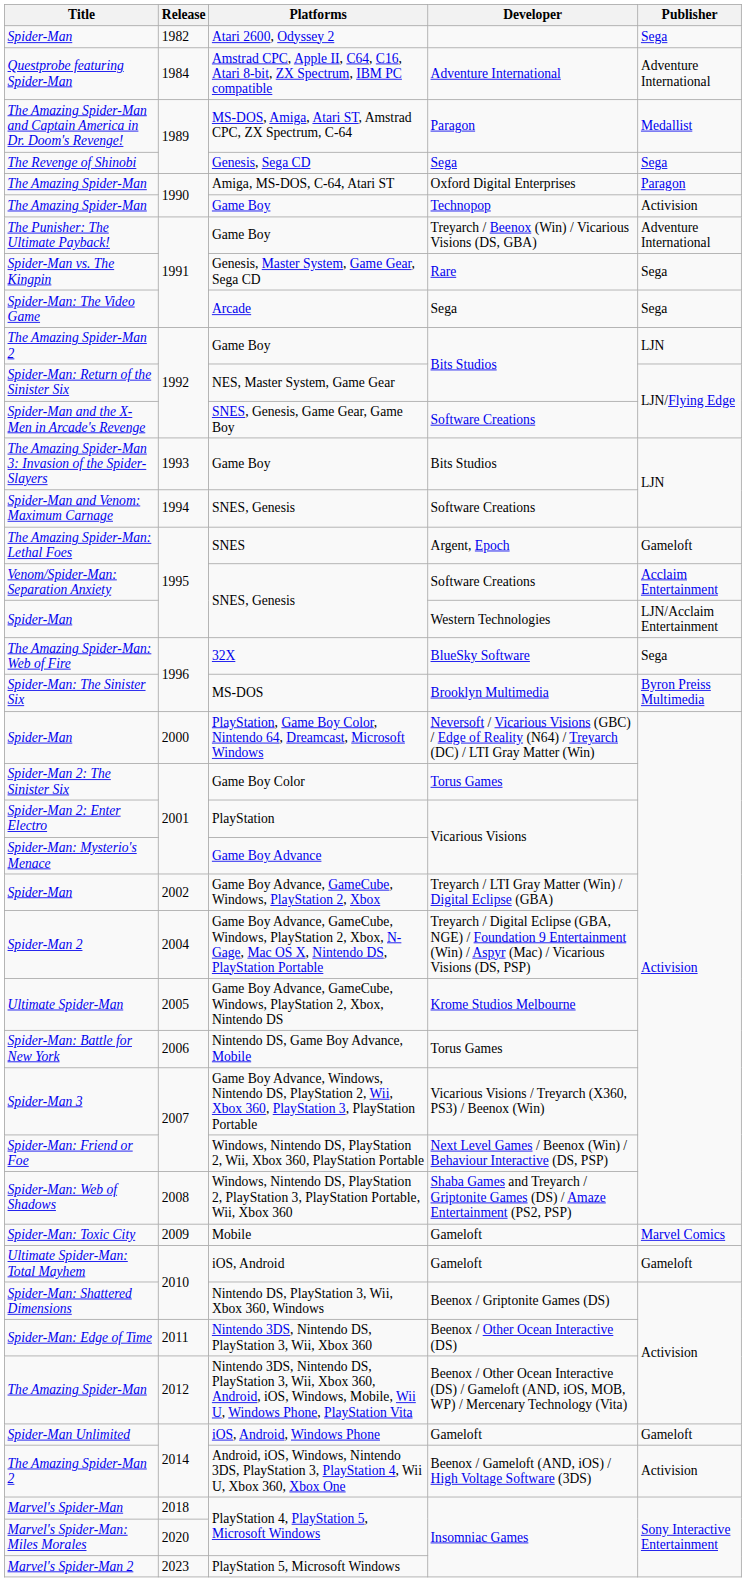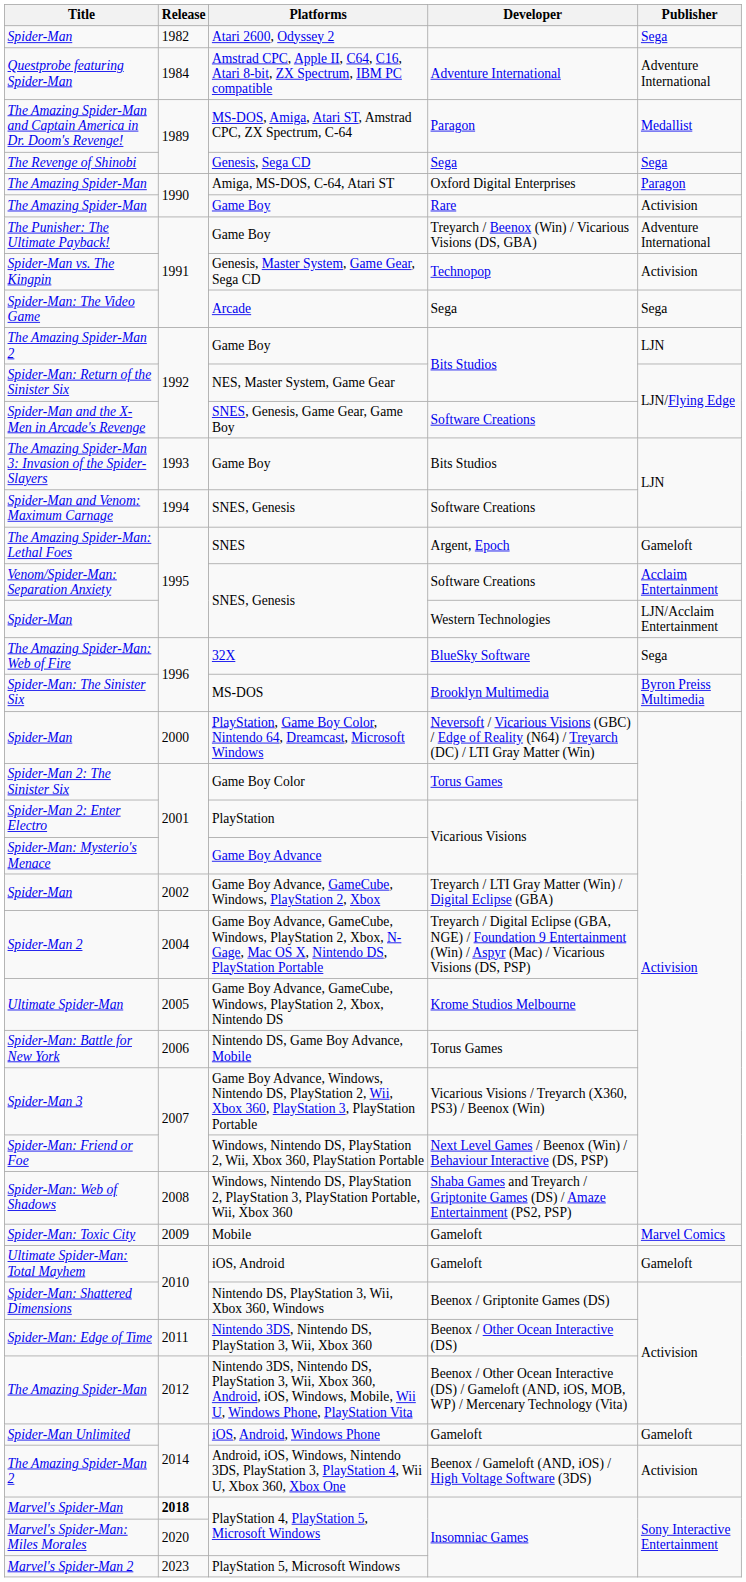The Amazing Spider-Man / Game Boy | Developer: Technopop -> Rare
Spider-Man vs. The Kingpin | Developer: Rare -> Technopop
Spider-Man vs. The Kingpin | Publisher: Sega -> Activision
Marvel's Spider-Man | Release: normal -> bold
